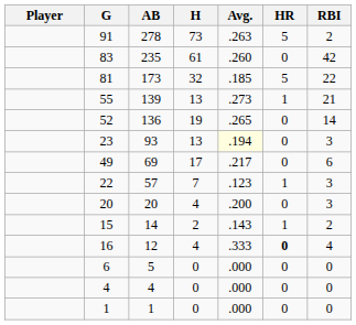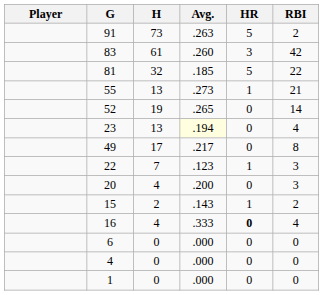- column: AB | 278 | 235 | 173 | 139 | 136 | 93 | 69 | 57 | 20 | 14 | 12 | 5 | 4 | 1
83 | HR: 0 -> 3
23 | RBI: 3 -> 4
49 | RBI: 6 -> 8
